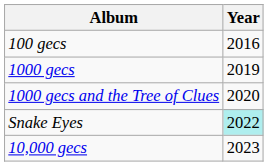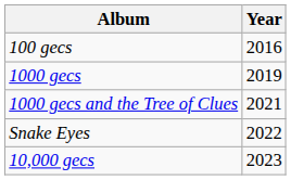1000 gecs and the Tree of Clues | Year: 2020 -> 2021
Snake Eyes | Year: paleturquoise background -> no background
